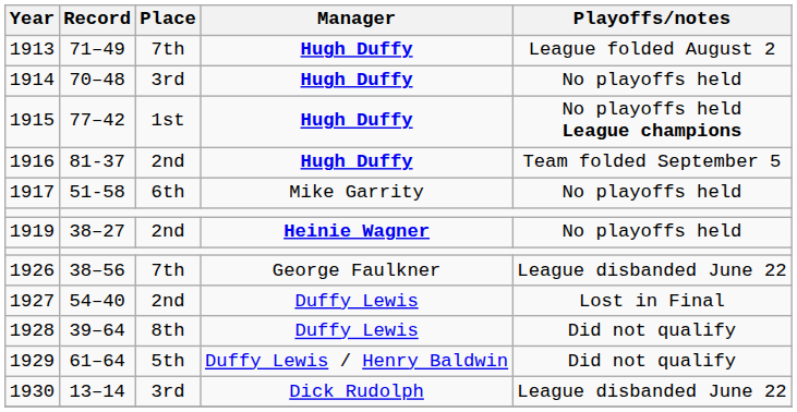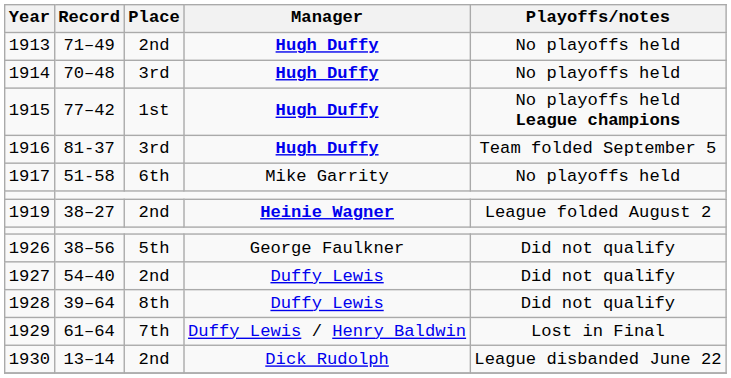1913 | Place: 7th -> 2nd
1913 | Playoffs/notes: League folded August 2 -> No playoffs held
1916 | Place: 2nd -> 3rd
1919 | Playoffs/notes: No playoffs held -> League folded August 2
1926 | Place: 7th -> 5th
1926 | Playoffs/notes: League disbanded June 22 -> Did not qualify
1927 | Playoffs/notes: Lost in Final -> Did not qualify
1929 | Place: 5th -> 7th
1929 | Playoffs/notes: Did not qualify -> Lost in Final
1930 | Place: 3rd -> 2nd
